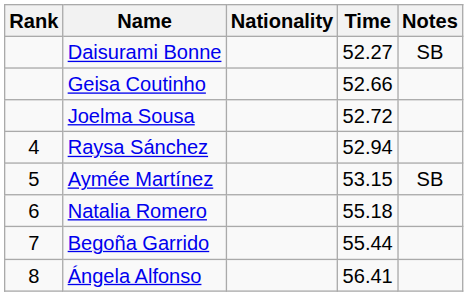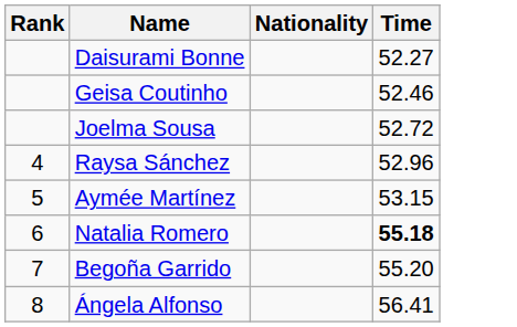- column: Notes | SB | SB
Geisa Coutinho | Time: 52.66 -> 52.46
Raysa Sánchez | Time: 52.94 -> 52.96
Natalia Romero | Time: normal -> bold
Begoña Garrido | Time: 55.44 -> 55.20
